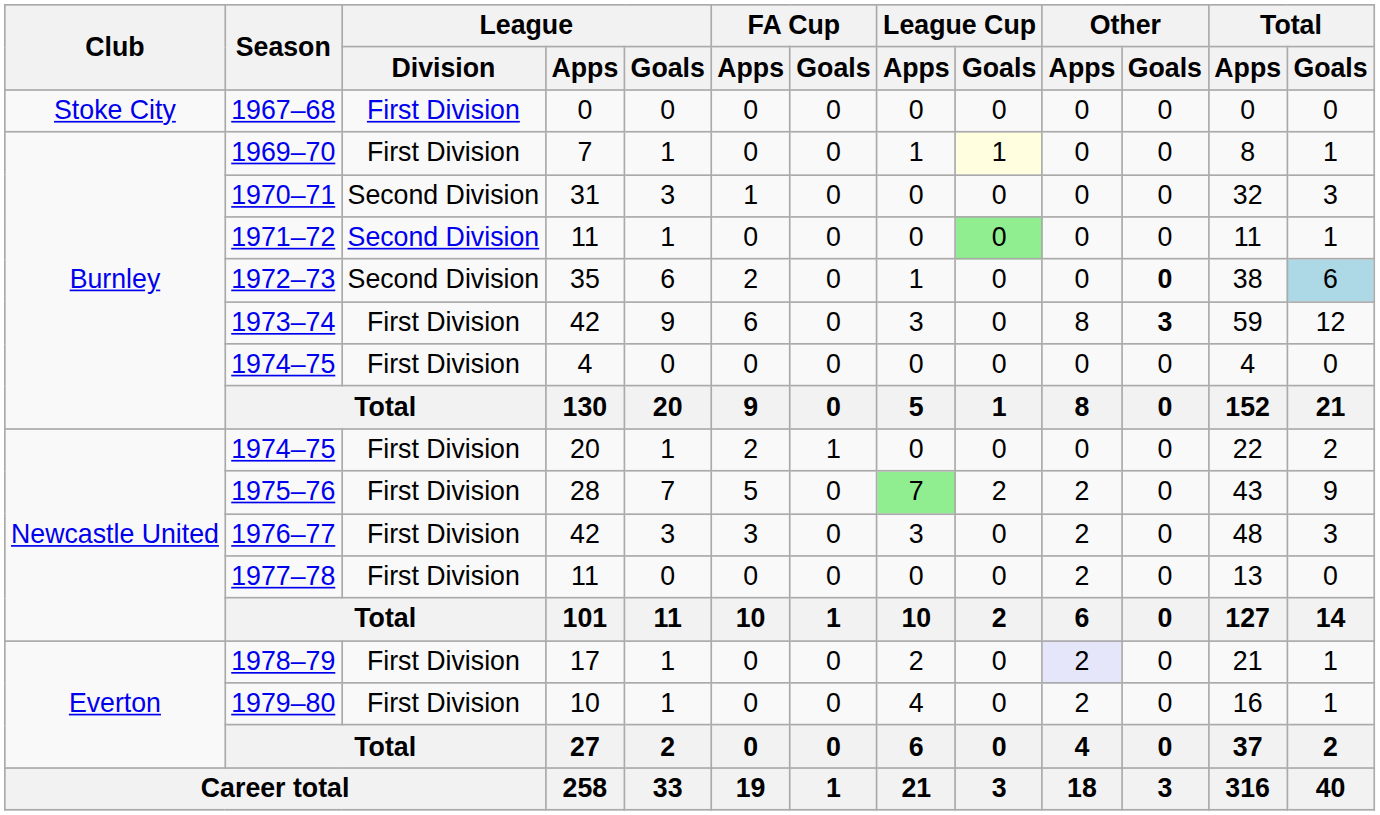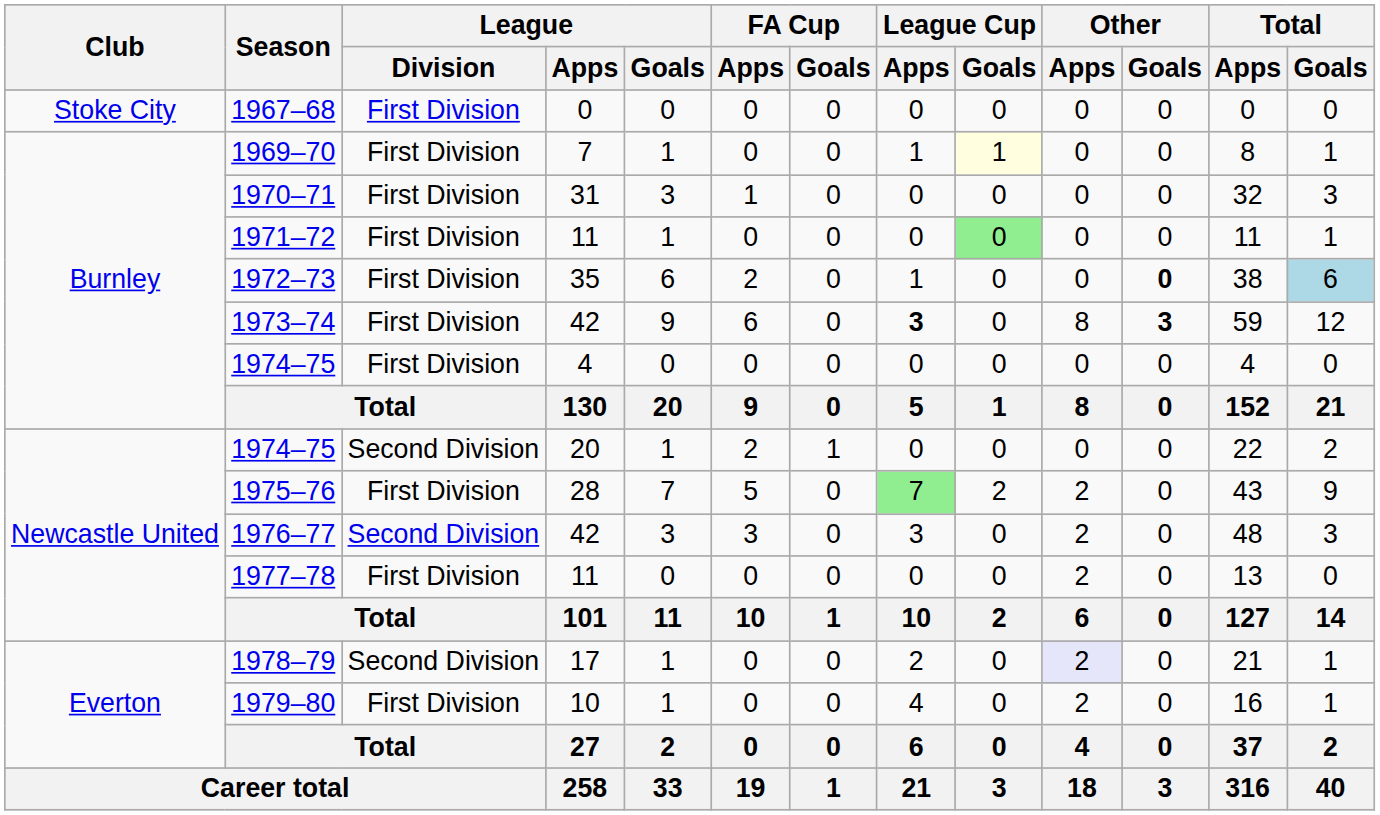1970–71 | League / Division: Second Division -> First Division
1971–72 | League / Division: Second Division -> First Division
1972–73 | League / Division: Second Division -> First Division
1973–74 | League Cup / Apps: normal -> bold
1974–75 / 20 | League / Division: First Division -> Second Division
1976–77 | League / Division: First Division -> Second Division
1978–79 | League / Division: First Division -> Second Division
